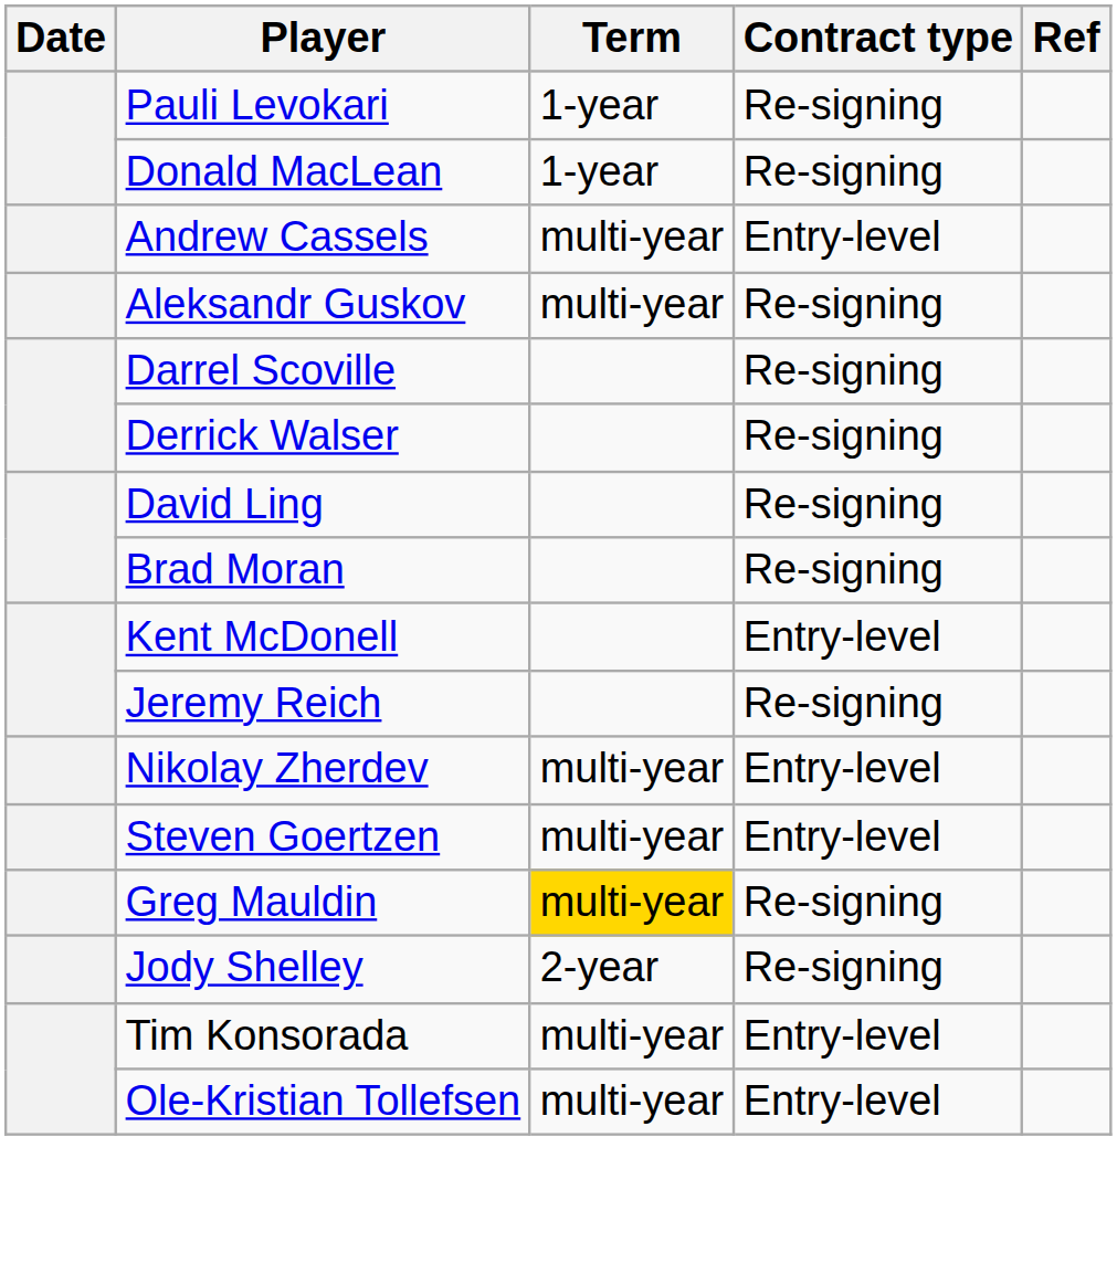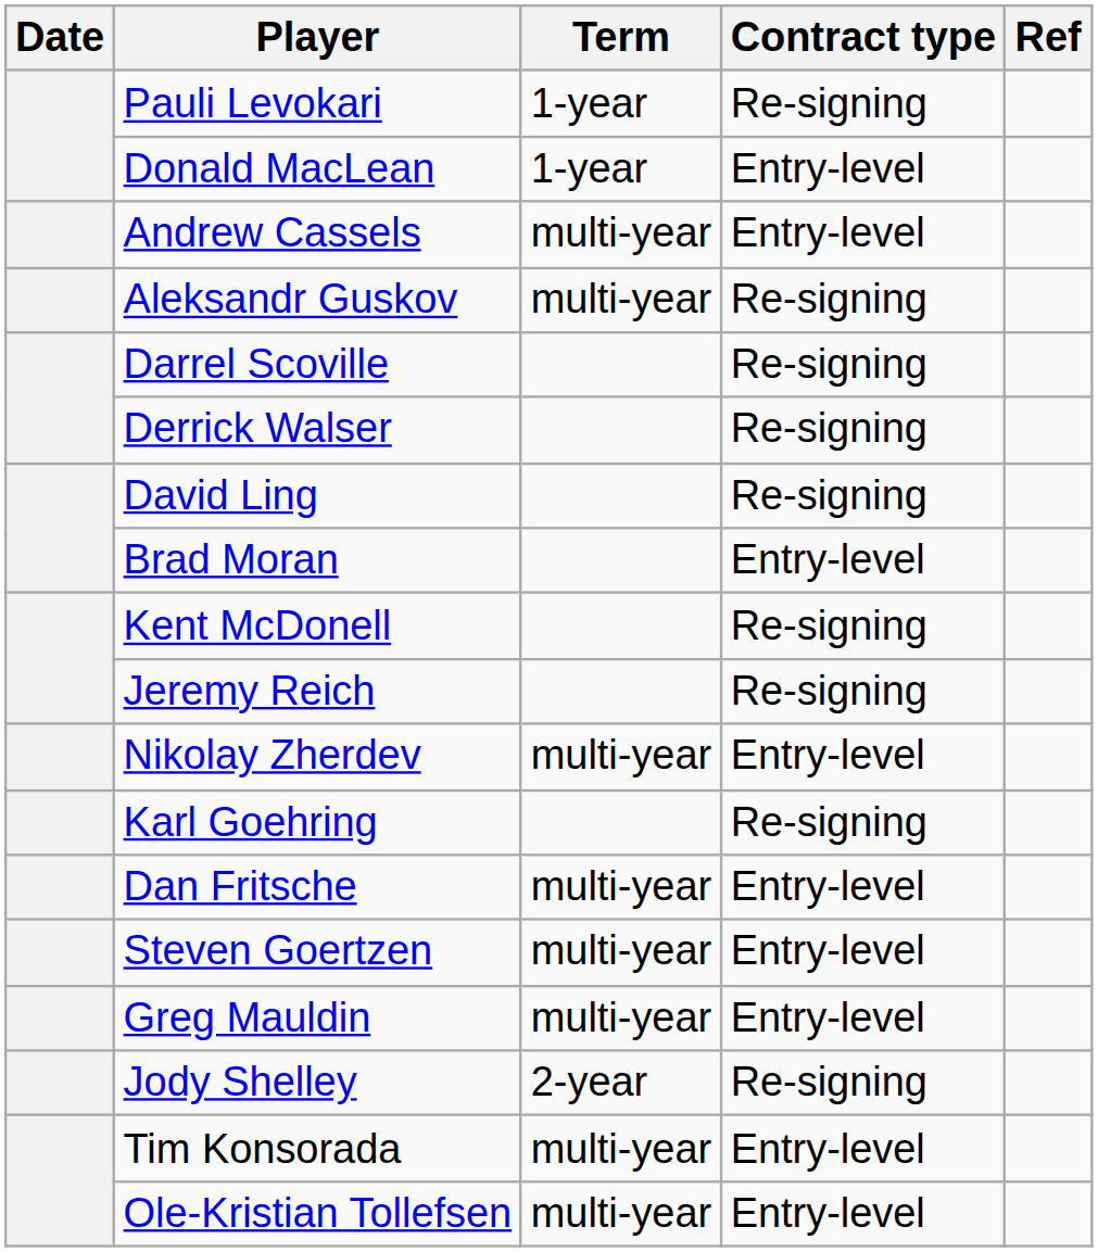Donald MacLean | Contract type: Re-signing -> Entry-level
Brad Moran | Contract type: Re-signing -> Entry-level
Kent McDonell | Contract type: Entry-level -> Re-signing
+ row: Karl Goehring | Re-signing
+ row: Dan Fritsche | multi-year | Entry-level
Greg Mauldin | Term: gold background -> no background
Greg Mauldin | Contract type: Re-signing -> Entry-level
